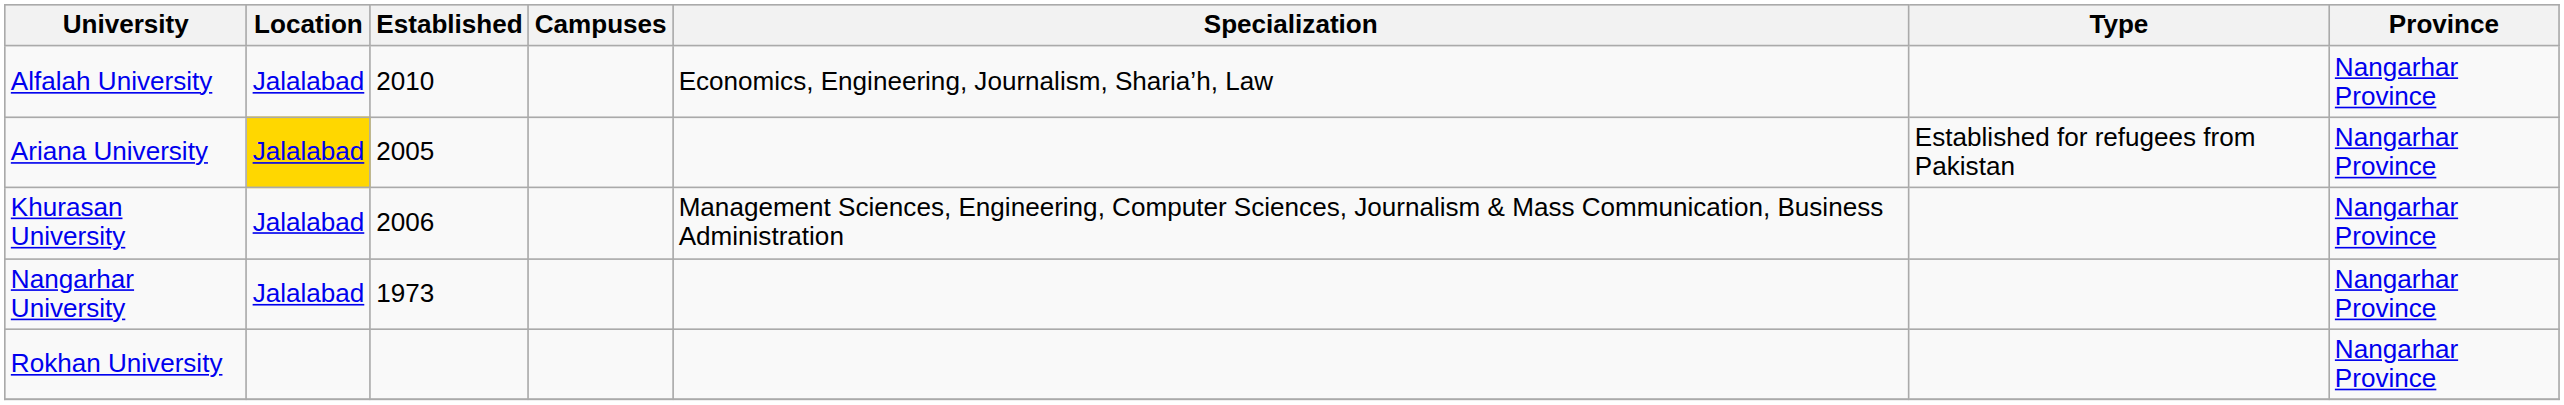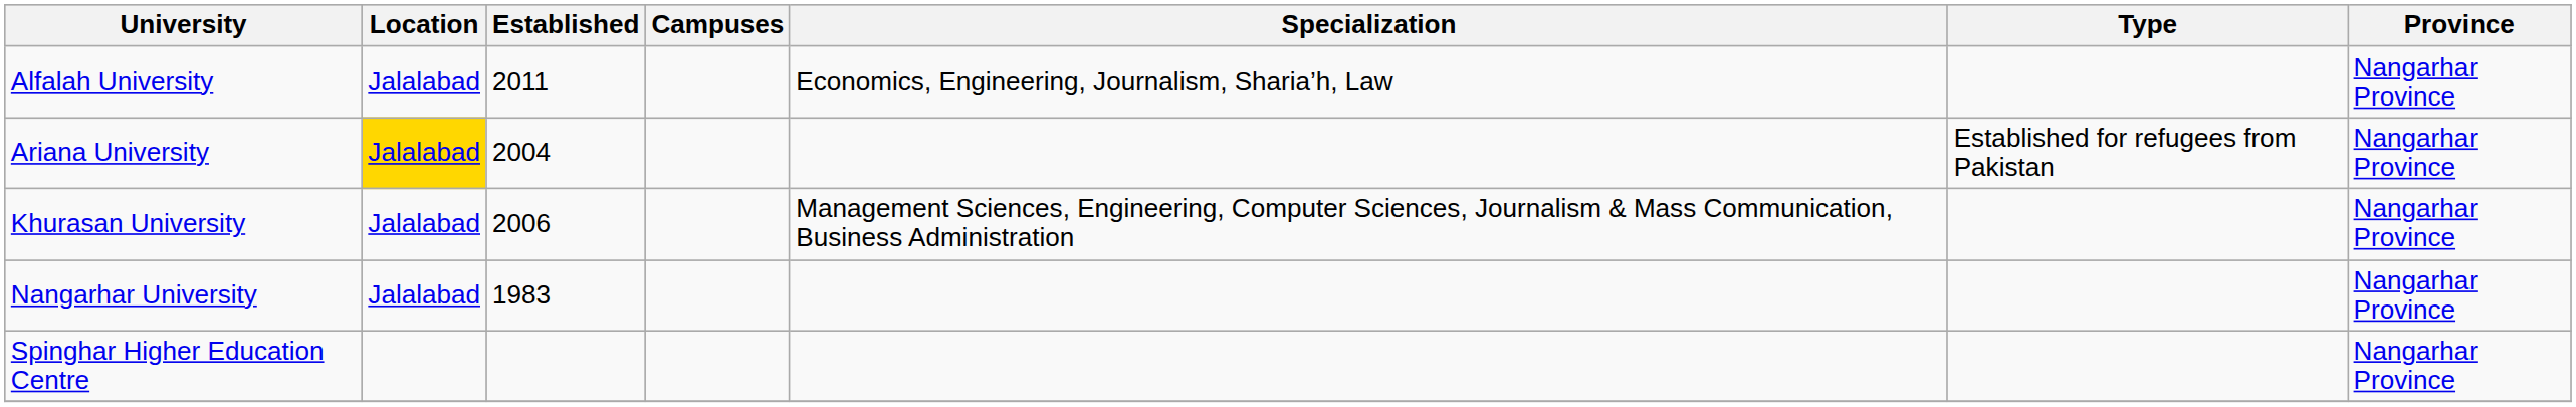Alfalah University | Established: 2010 -> 2011
Ariana University | Established: 2005 -> 2004
Nangarhar University | Established: 1973 -> 1983
- row: Rokhan University | Nangarhar Province
+ row: Spinghar Higher Education Centre | Nangarhar Province
